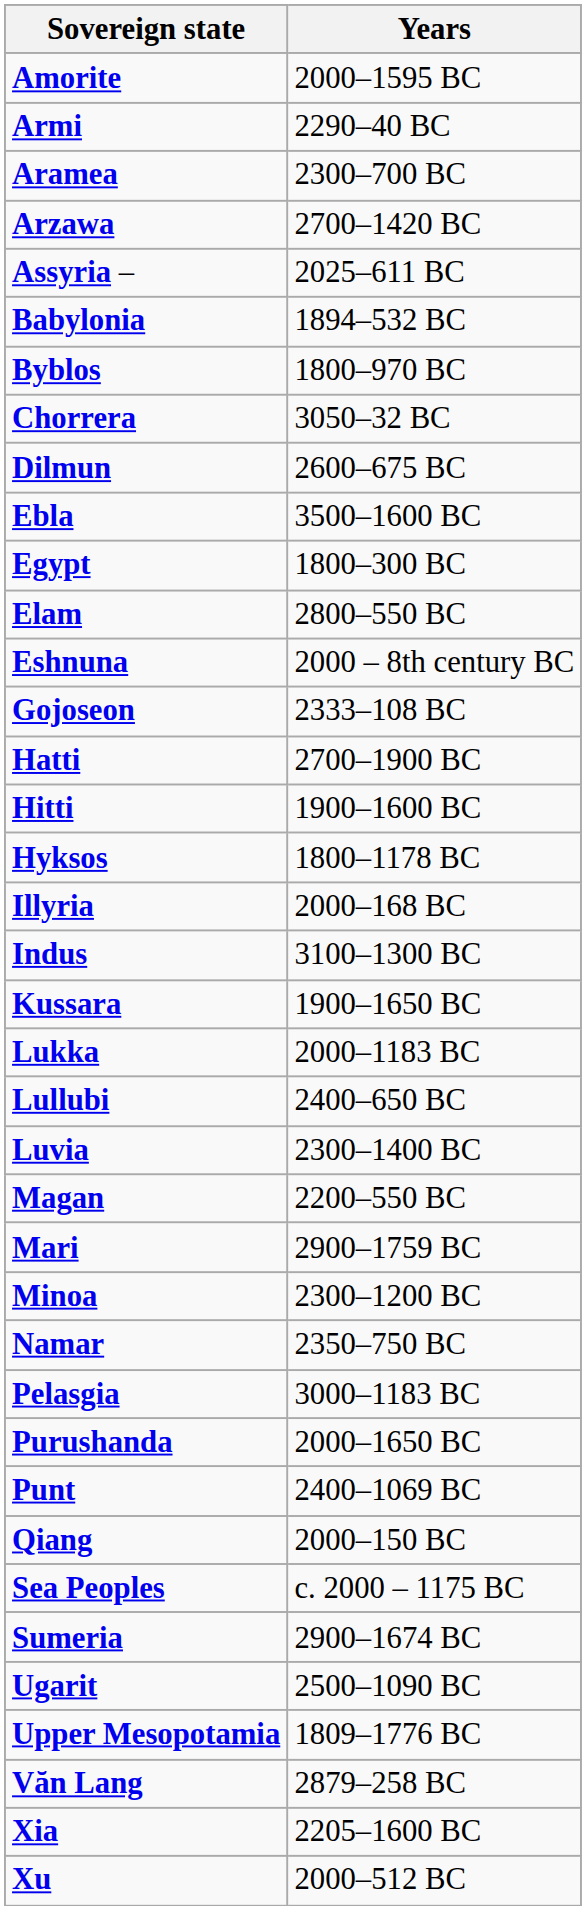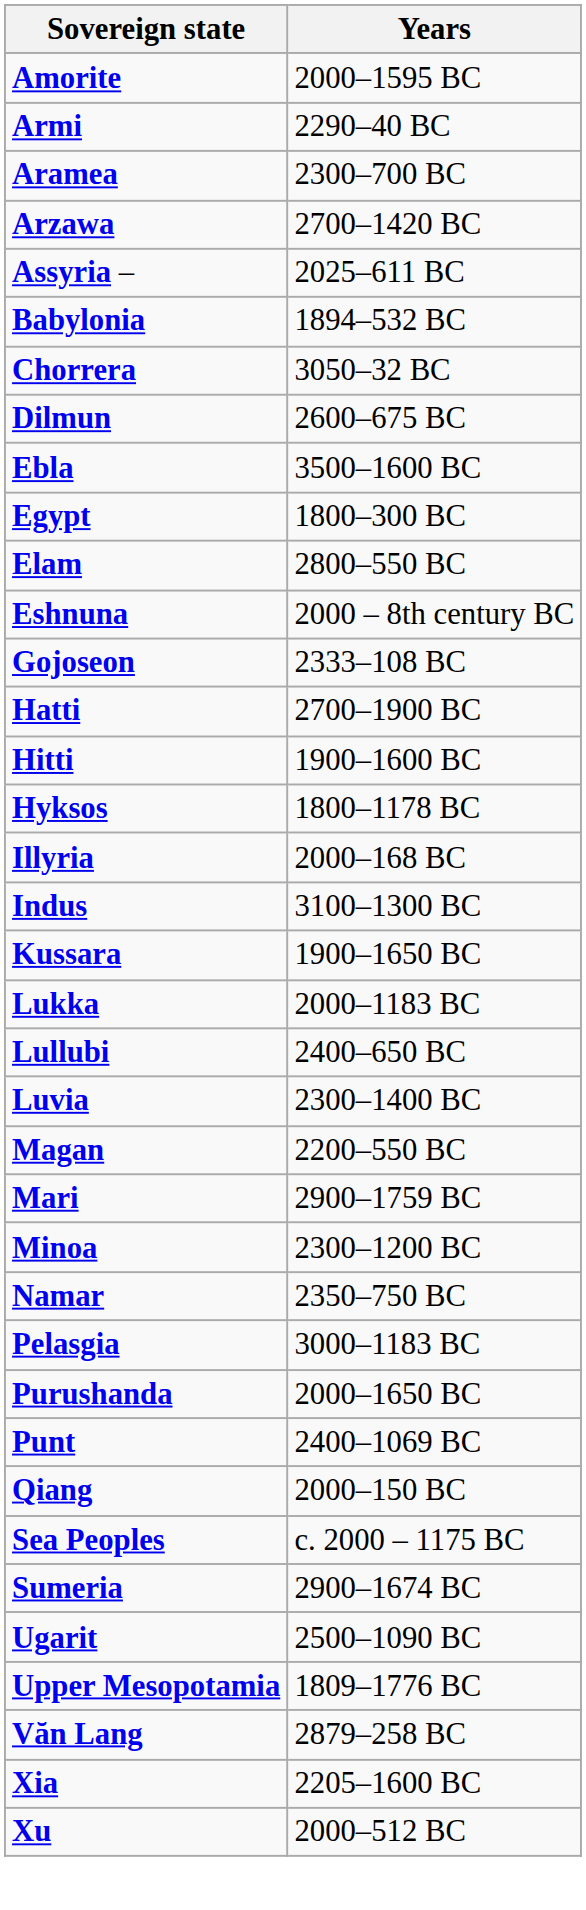- row: Byblos | 1800–970 BC
